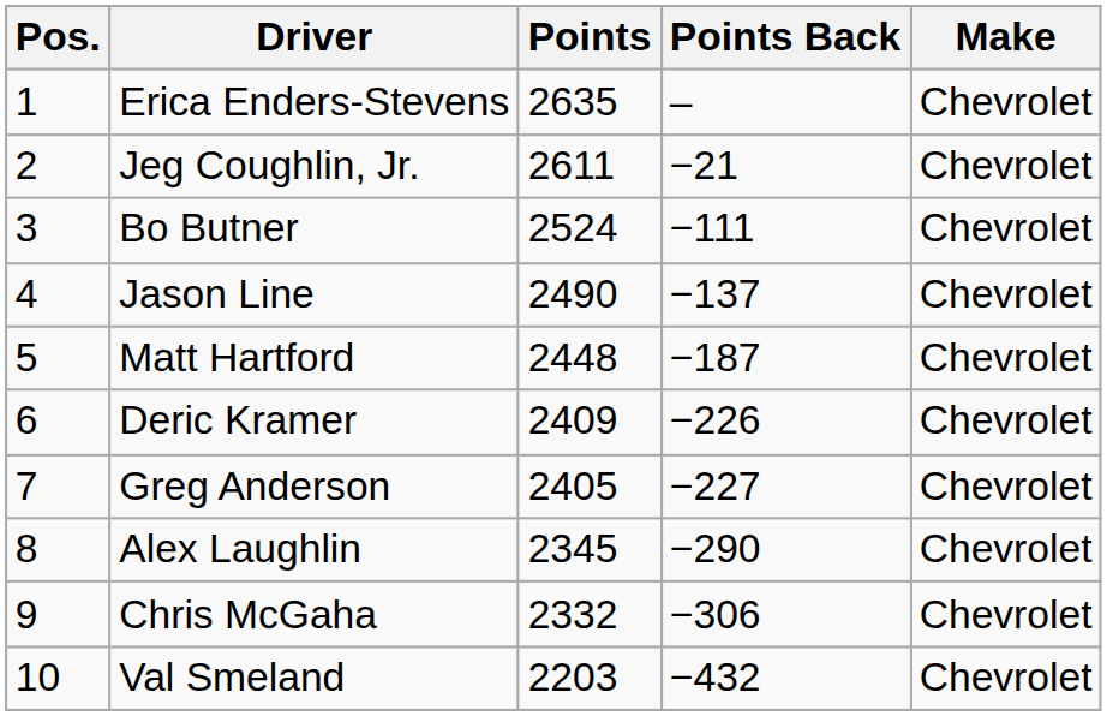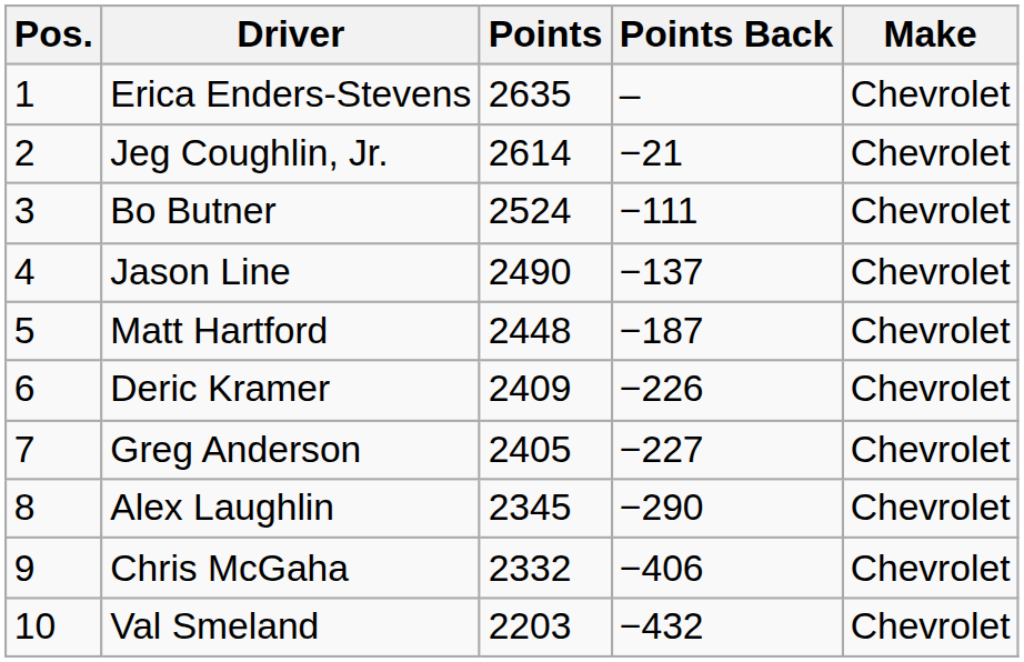Jeg Coughlin, Jr. | Points: 2611 -> 2614
Chris McGaha | Points Back: −306 -> −406
